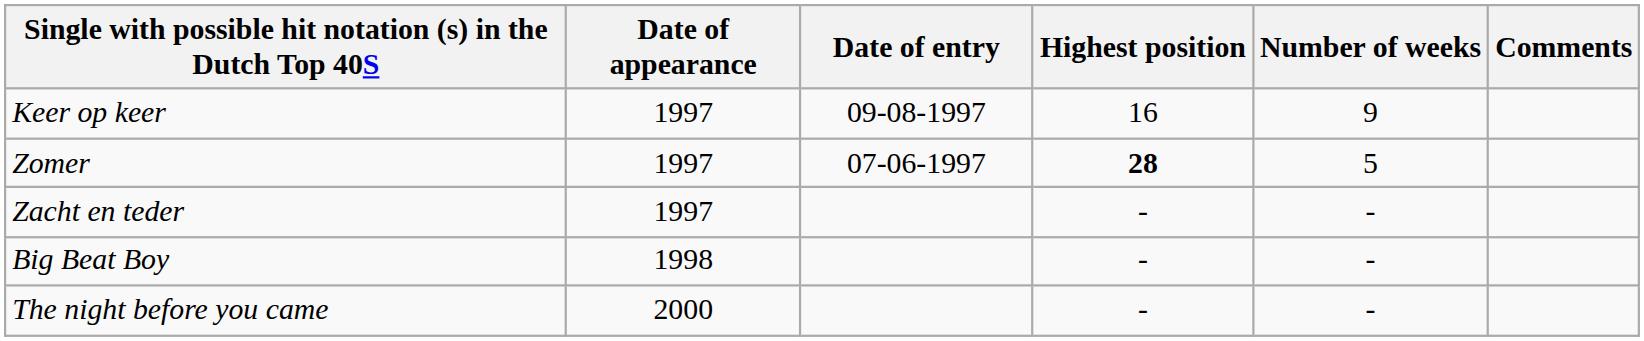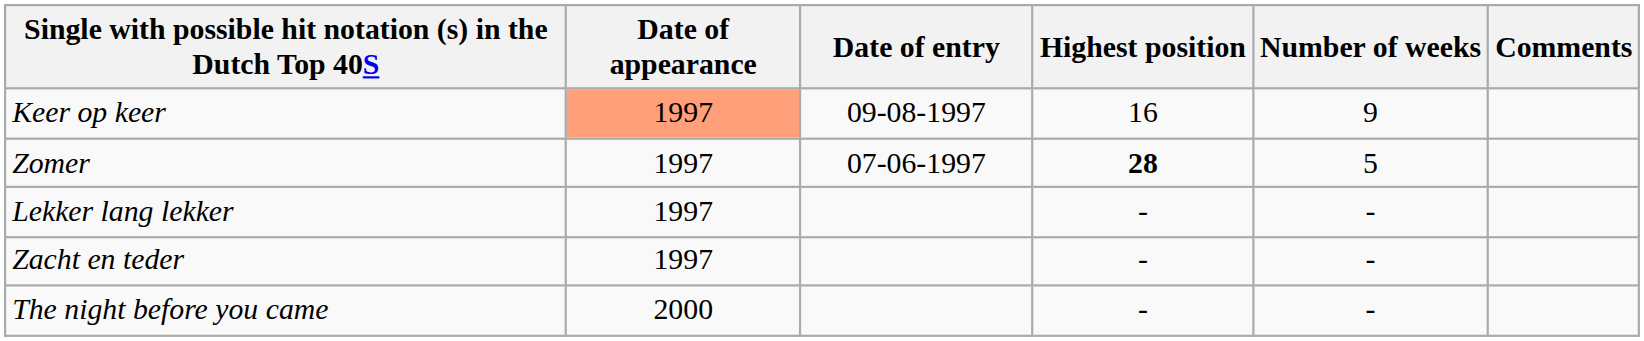Keer op keer | Date of appearance: no background -> lightsalmon background
+ row: Lekker lang lekker | 1997 | - | -
- row: Big Beat Boy | 1998 | - | -
